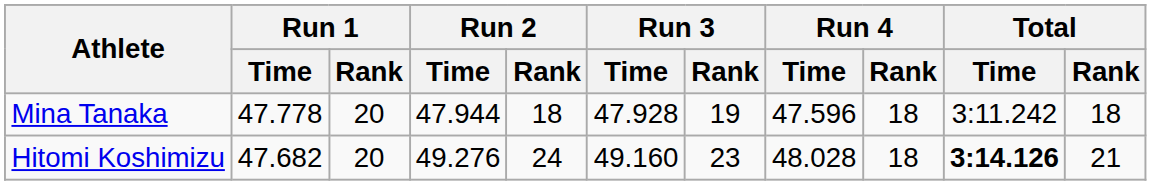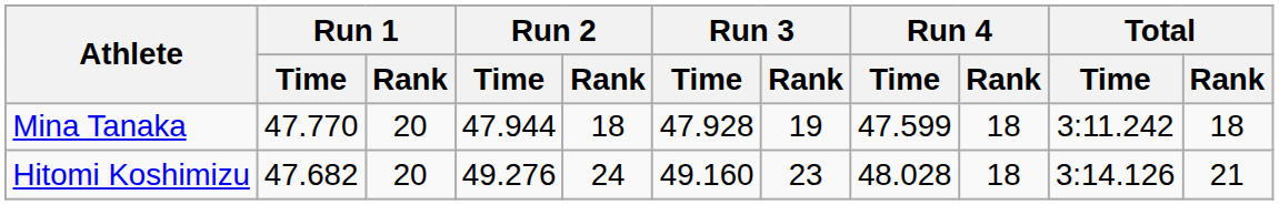Mina Tanaka | Run 1 / Time: 47.778 -> 47.770
Mina Tanaka | Run 4 / Time: 47.596 -> 47.599
Hitomi Koshimizu | Total / Time: bold -> normal
